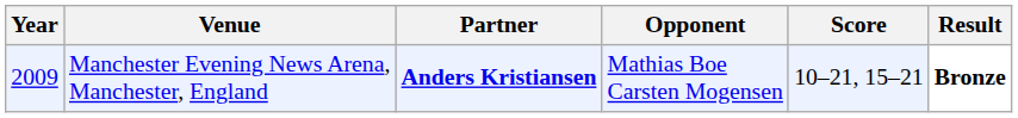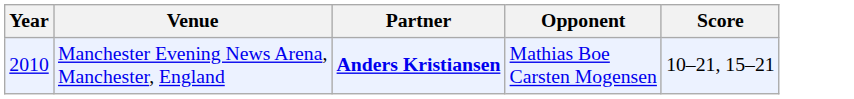- column: Result | Bronze
Manchester Evening News Arena, Manchester, England | Year: 2009 -> 2010
